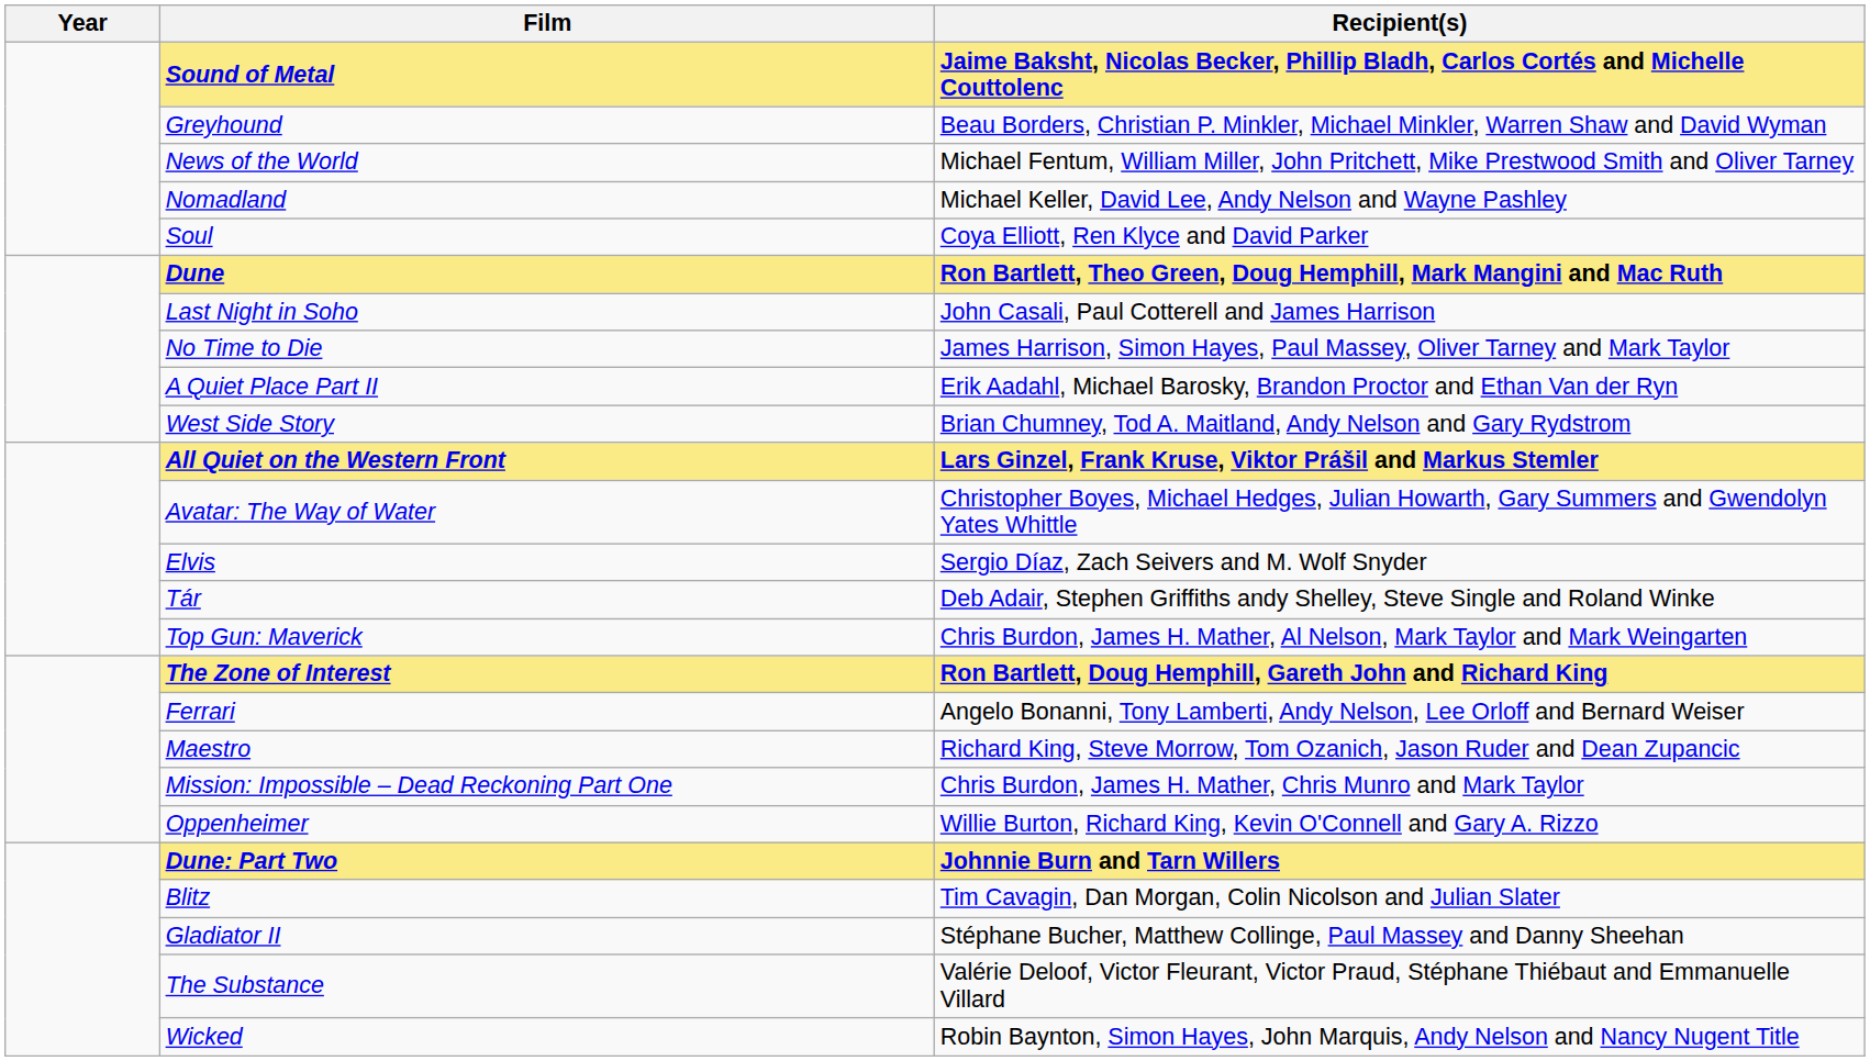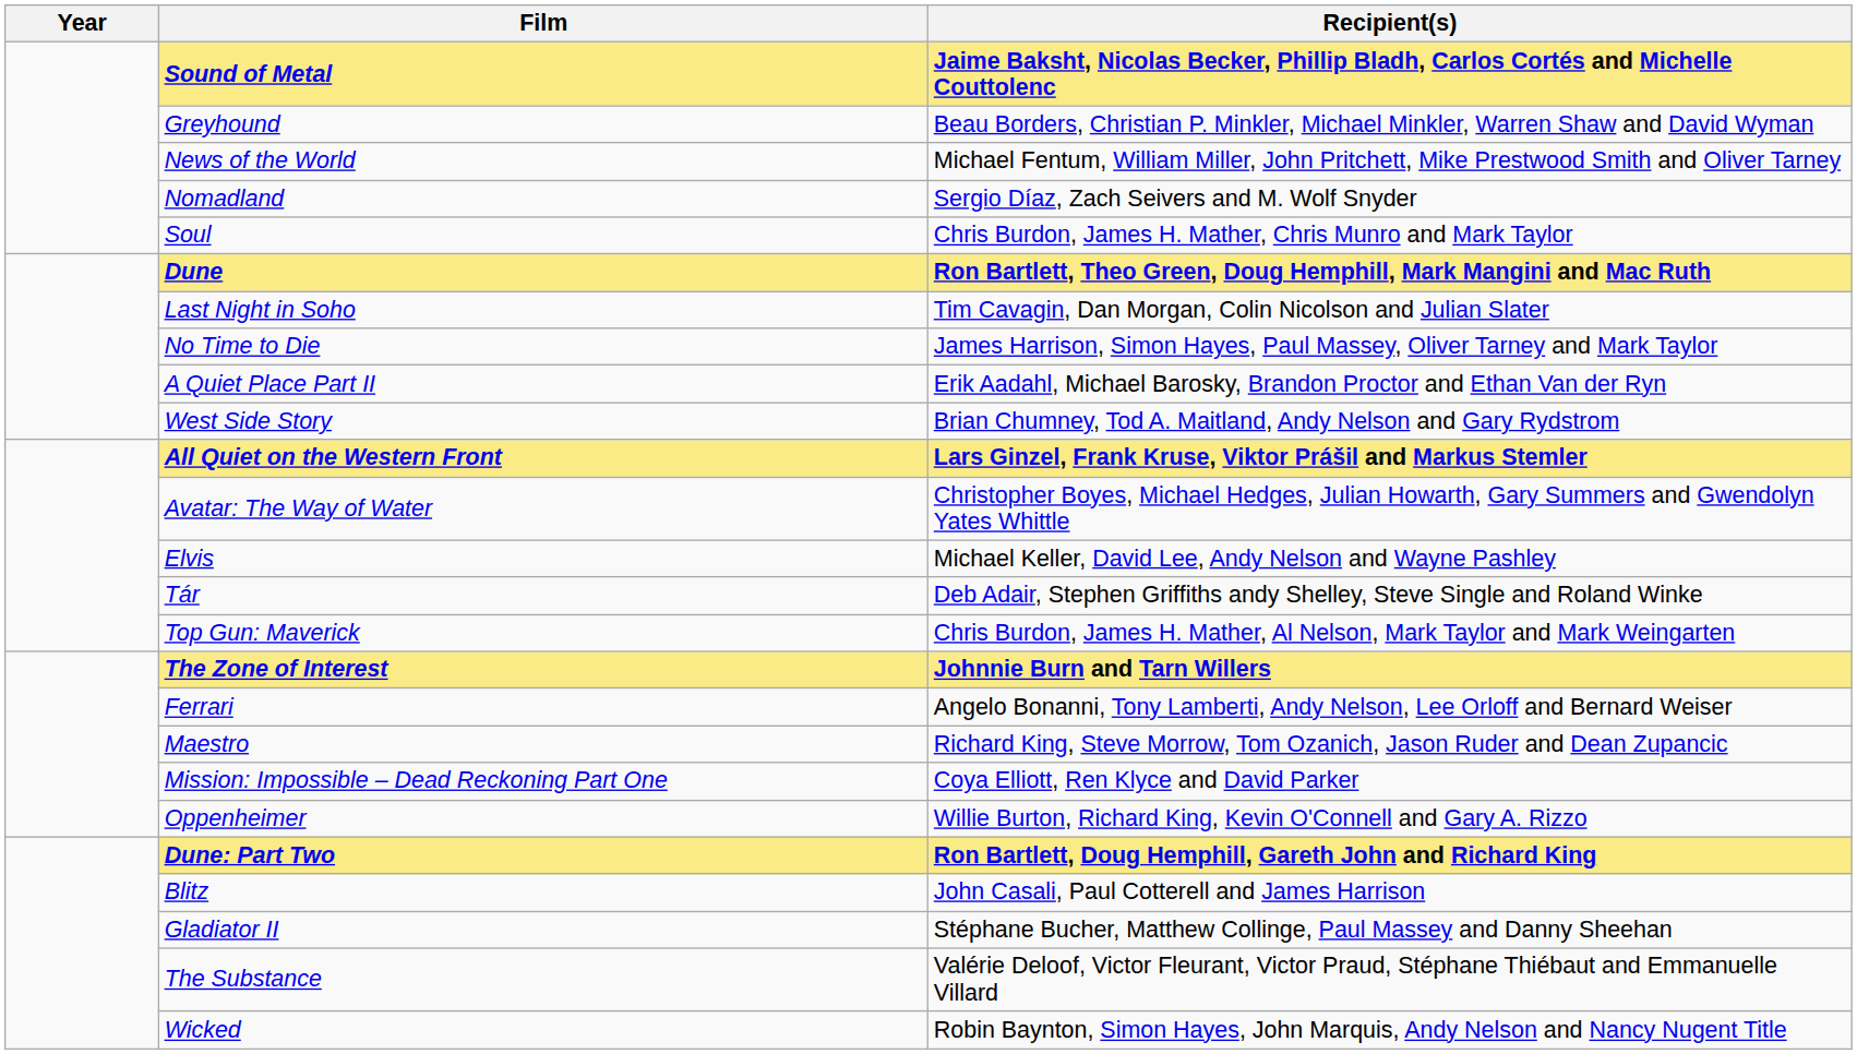Nomadland | Recipient(s): Michael Keller, David Lee, Andy Nelson and Wayne Pashley -> Sergio Díaz, Zach Seivers and M. Wolf Snyder
Soul | Recipient(s): Coya Elliott, Ren Klyce and David Parker -> Chris Burdon, James H. Mather, Chris Munro and Mark Taylor
Last Night in Soho | Recipient(s): John Casali, Paul Cotterell and James Harrison -> Tim Cavagin, Dan Morgan, Colin Nicolson and Julian Slater
Elvis | Recipient(s): Sergio Díaz, Zach Seivers and M. Wolf Snyder -> Michael Keller, David Lee, Andy Nelson and Wayne Pashley
The Zone of Interest | Recipient(s): Ron Bartlett, Doug Hemphill, Gareth John and Richard King -> Johnnie Burn and Tarn Willers
Mission: Impossible – Dead Reckoning Part One | Recipient(s): Chris Burdon, James H. Mather, Chris Munro and Mark Taylor -> Coya Elliott, Ren Klyce and David Parker
Dune: Part Two | Recipient(s): Johnnie Burn and Tarn Willers -> Ron Bartlett, Doug Hemphill, Gareth John and Richard King
Blitz | Recipient(s): Tim Cavagin, Dan Morgan, Colin Nicolson and Julian Slater -> John Casali, Paul Cotterell and James Harrison
